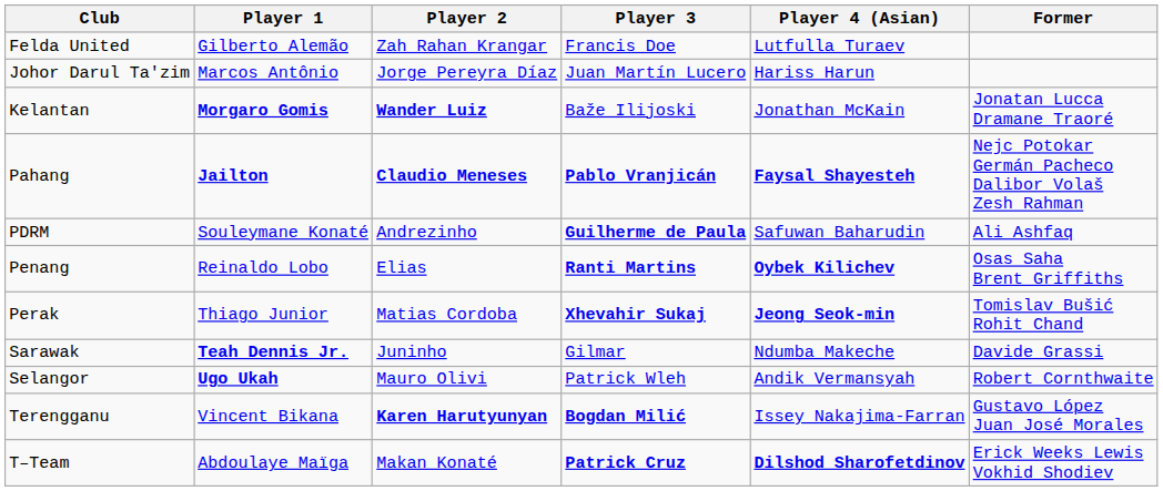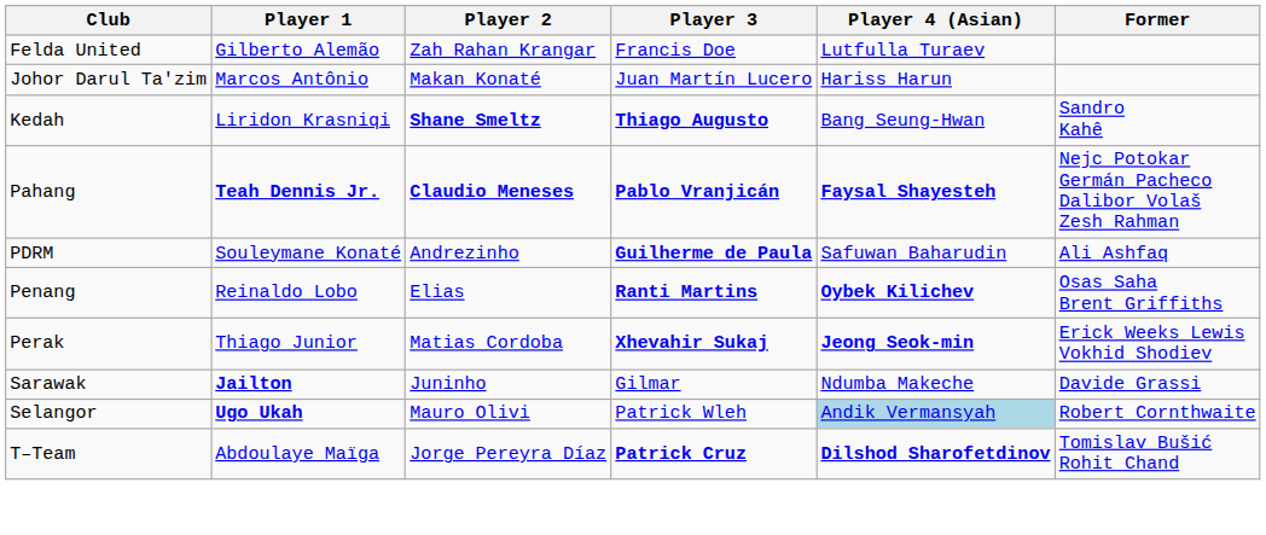Johor Darul Ta'zim | Player 2: Jorge Pereyra Díaz -> Makan Konaté
+ row: Kedah | Liridon Krasniqi | Shane Smeltz | Thiago Augusto | Bang Seung-Hwan | Sandro Kahê
- row: Kelantan | Morgaro Gomis | Wander Luiz | Baže Ilijoski | Jonathan McKain | Jonatan Lucca Dramane Traoré
Pahang | Player 1: Jailton -> Teah Dennis Jr.
Perak | Former: Tomislav Bušić Rohit Chand -> Erick Weeks Lewis Vokhid Shodiev
Sarawak | Player 1: Teah Dennis Jr. -> Jailton
Selangor | Player 4 (Asian): no background -> lightblue background
- row: Terengganu | Vincent Bikana | Karen Harutyunyan | Bogdan Milić | Issey Nakajima-Farran | Gustavo López Juan José Morales
T–Team | Player 2: Makan Konaté -> Jorge Pereyra Díaz
T–Team | Former: Erick Weeks Lewis Vokhid Shodiev -> Tomislav Bušić Rohit Chand
